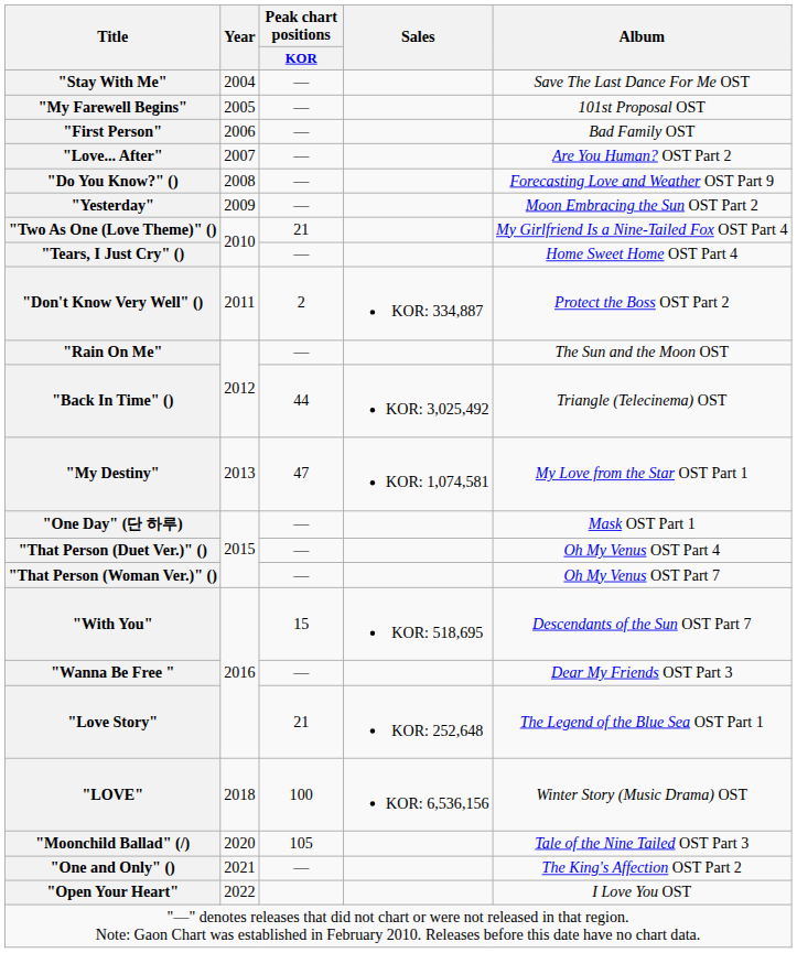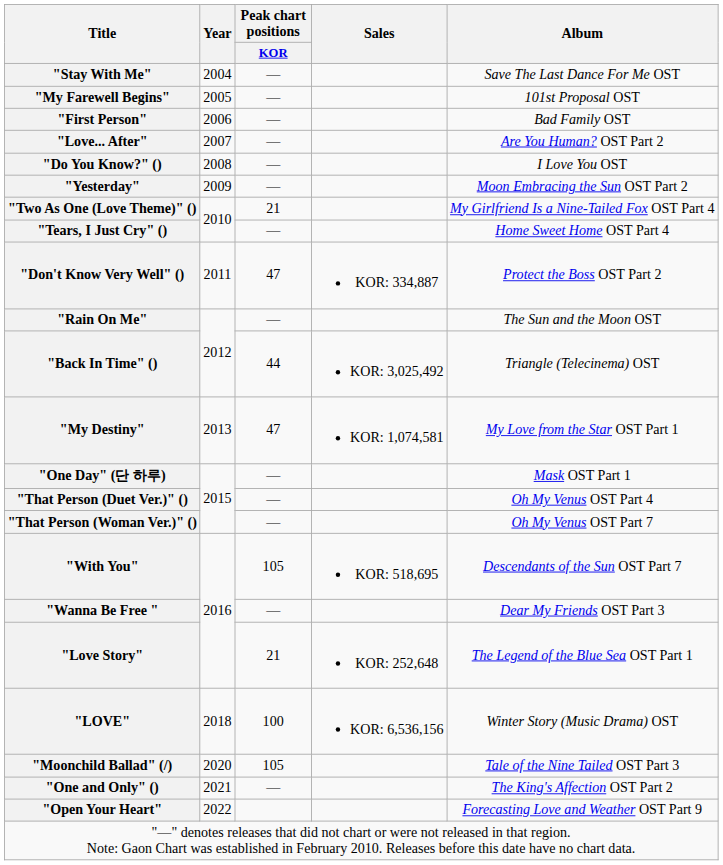"Do You Know?" () | Album: Forecasting Love and Weather OST Part 9 -> I Love You OST
"Don't Know Very Well" () | Peak chart positions / KOR: 2 -> 47
"With You" | Peak chart positions / KOR: 15 -> 105
"Open Your Heart" | Album: I Love You OST -> Forecasting Love and Weather OST Part 9
